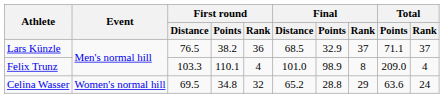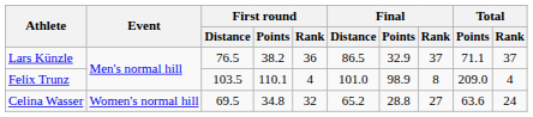Lars Künzle | Final / Distance: 68.5 -> 86.5
Felix Trunz | First round / Distance: 103.3 -> 103.5
Celina Wasser | Final / Rank: 29 -> 27
